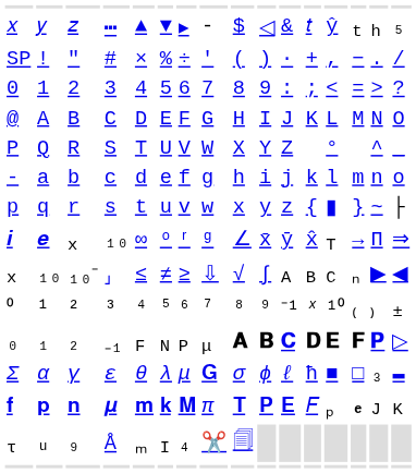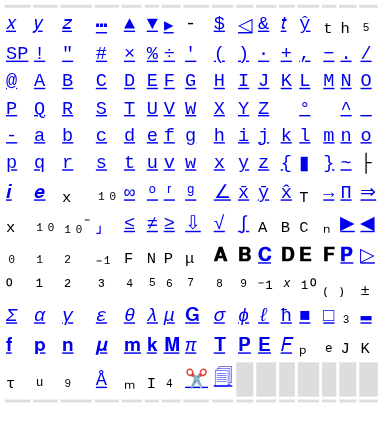- row: 0 | 1 | 2 | 3 | 4 | 5 | 6 | 7 | 8 | 9 | : | ; | < | = | > | ?
rows swapped: ⁰ <-> ₀
𝐟 | column 15: bold -> normal
